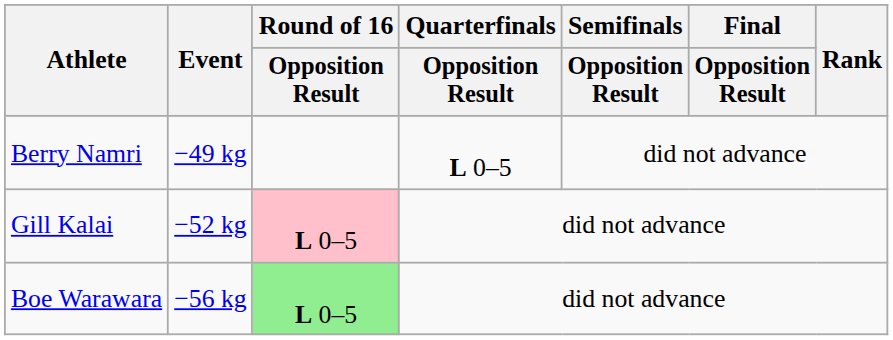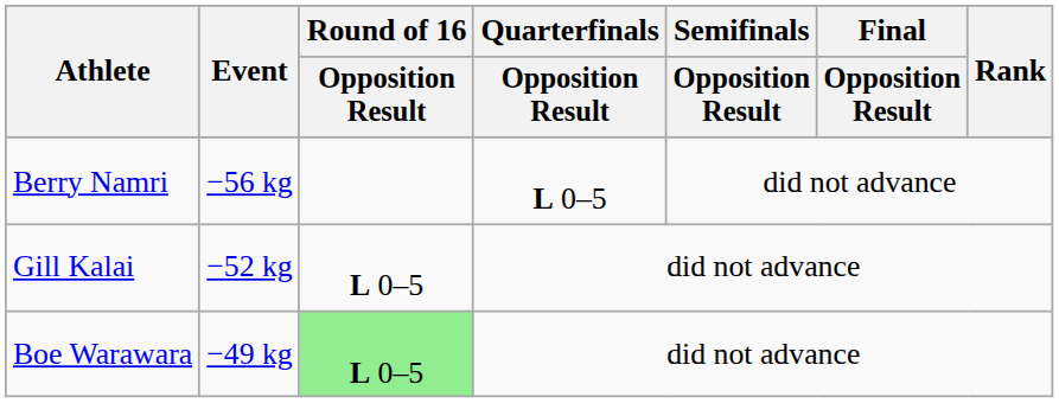Berry Namri | Event: −49 kg -> −56 kg
Gill Kalai | Round of 16 / Opposition Result: pink background -> no background
Boe Warawara | Event: −56 kg -> −49 kg
